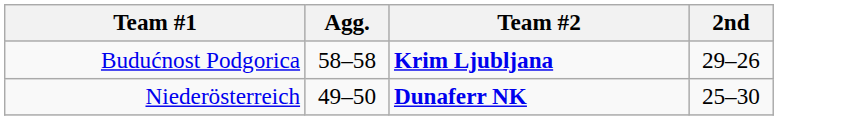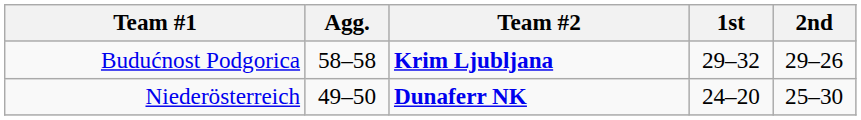+ column: 1st | 29–32 | 24–20
